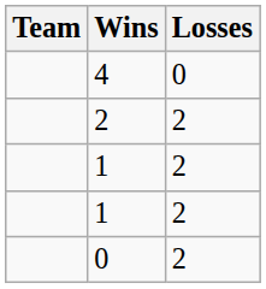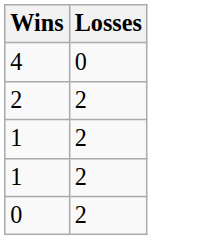- column: Team
